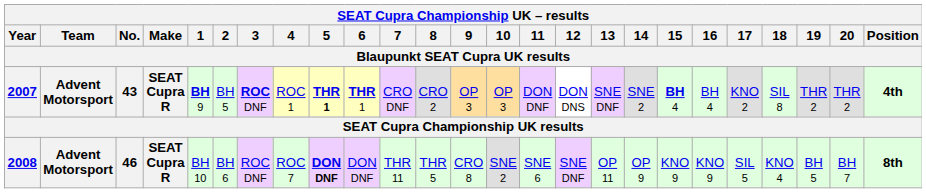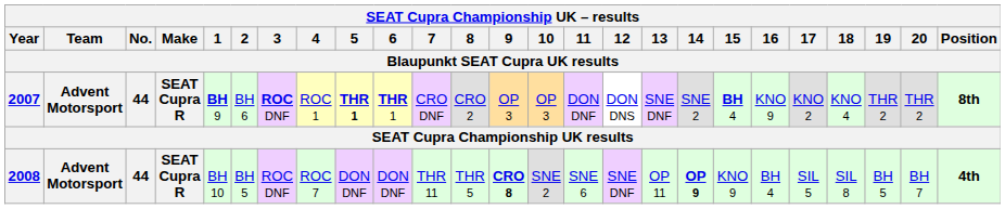2007 | No.: 43 -> 44
2007 | 2: BH 5 -> BH 6
2007 | 16: BH 4 -> KNO 9
2007 | 18: SIL 8 -> KNO 4
2007 | Position: 4th -> 8th
2008 | No.: 46 -> 44
2008 | 2: BH 6 -> BH 5
2008 | 5: bold -> normal
2008 | 9: normal -> bold
2008 | 14: normal -> bold
2008 | 16: KNO 9 -> BH 4
2008 | 18: KNO 4 -> SIL 8
2008 | Position: 8th -> 4th
